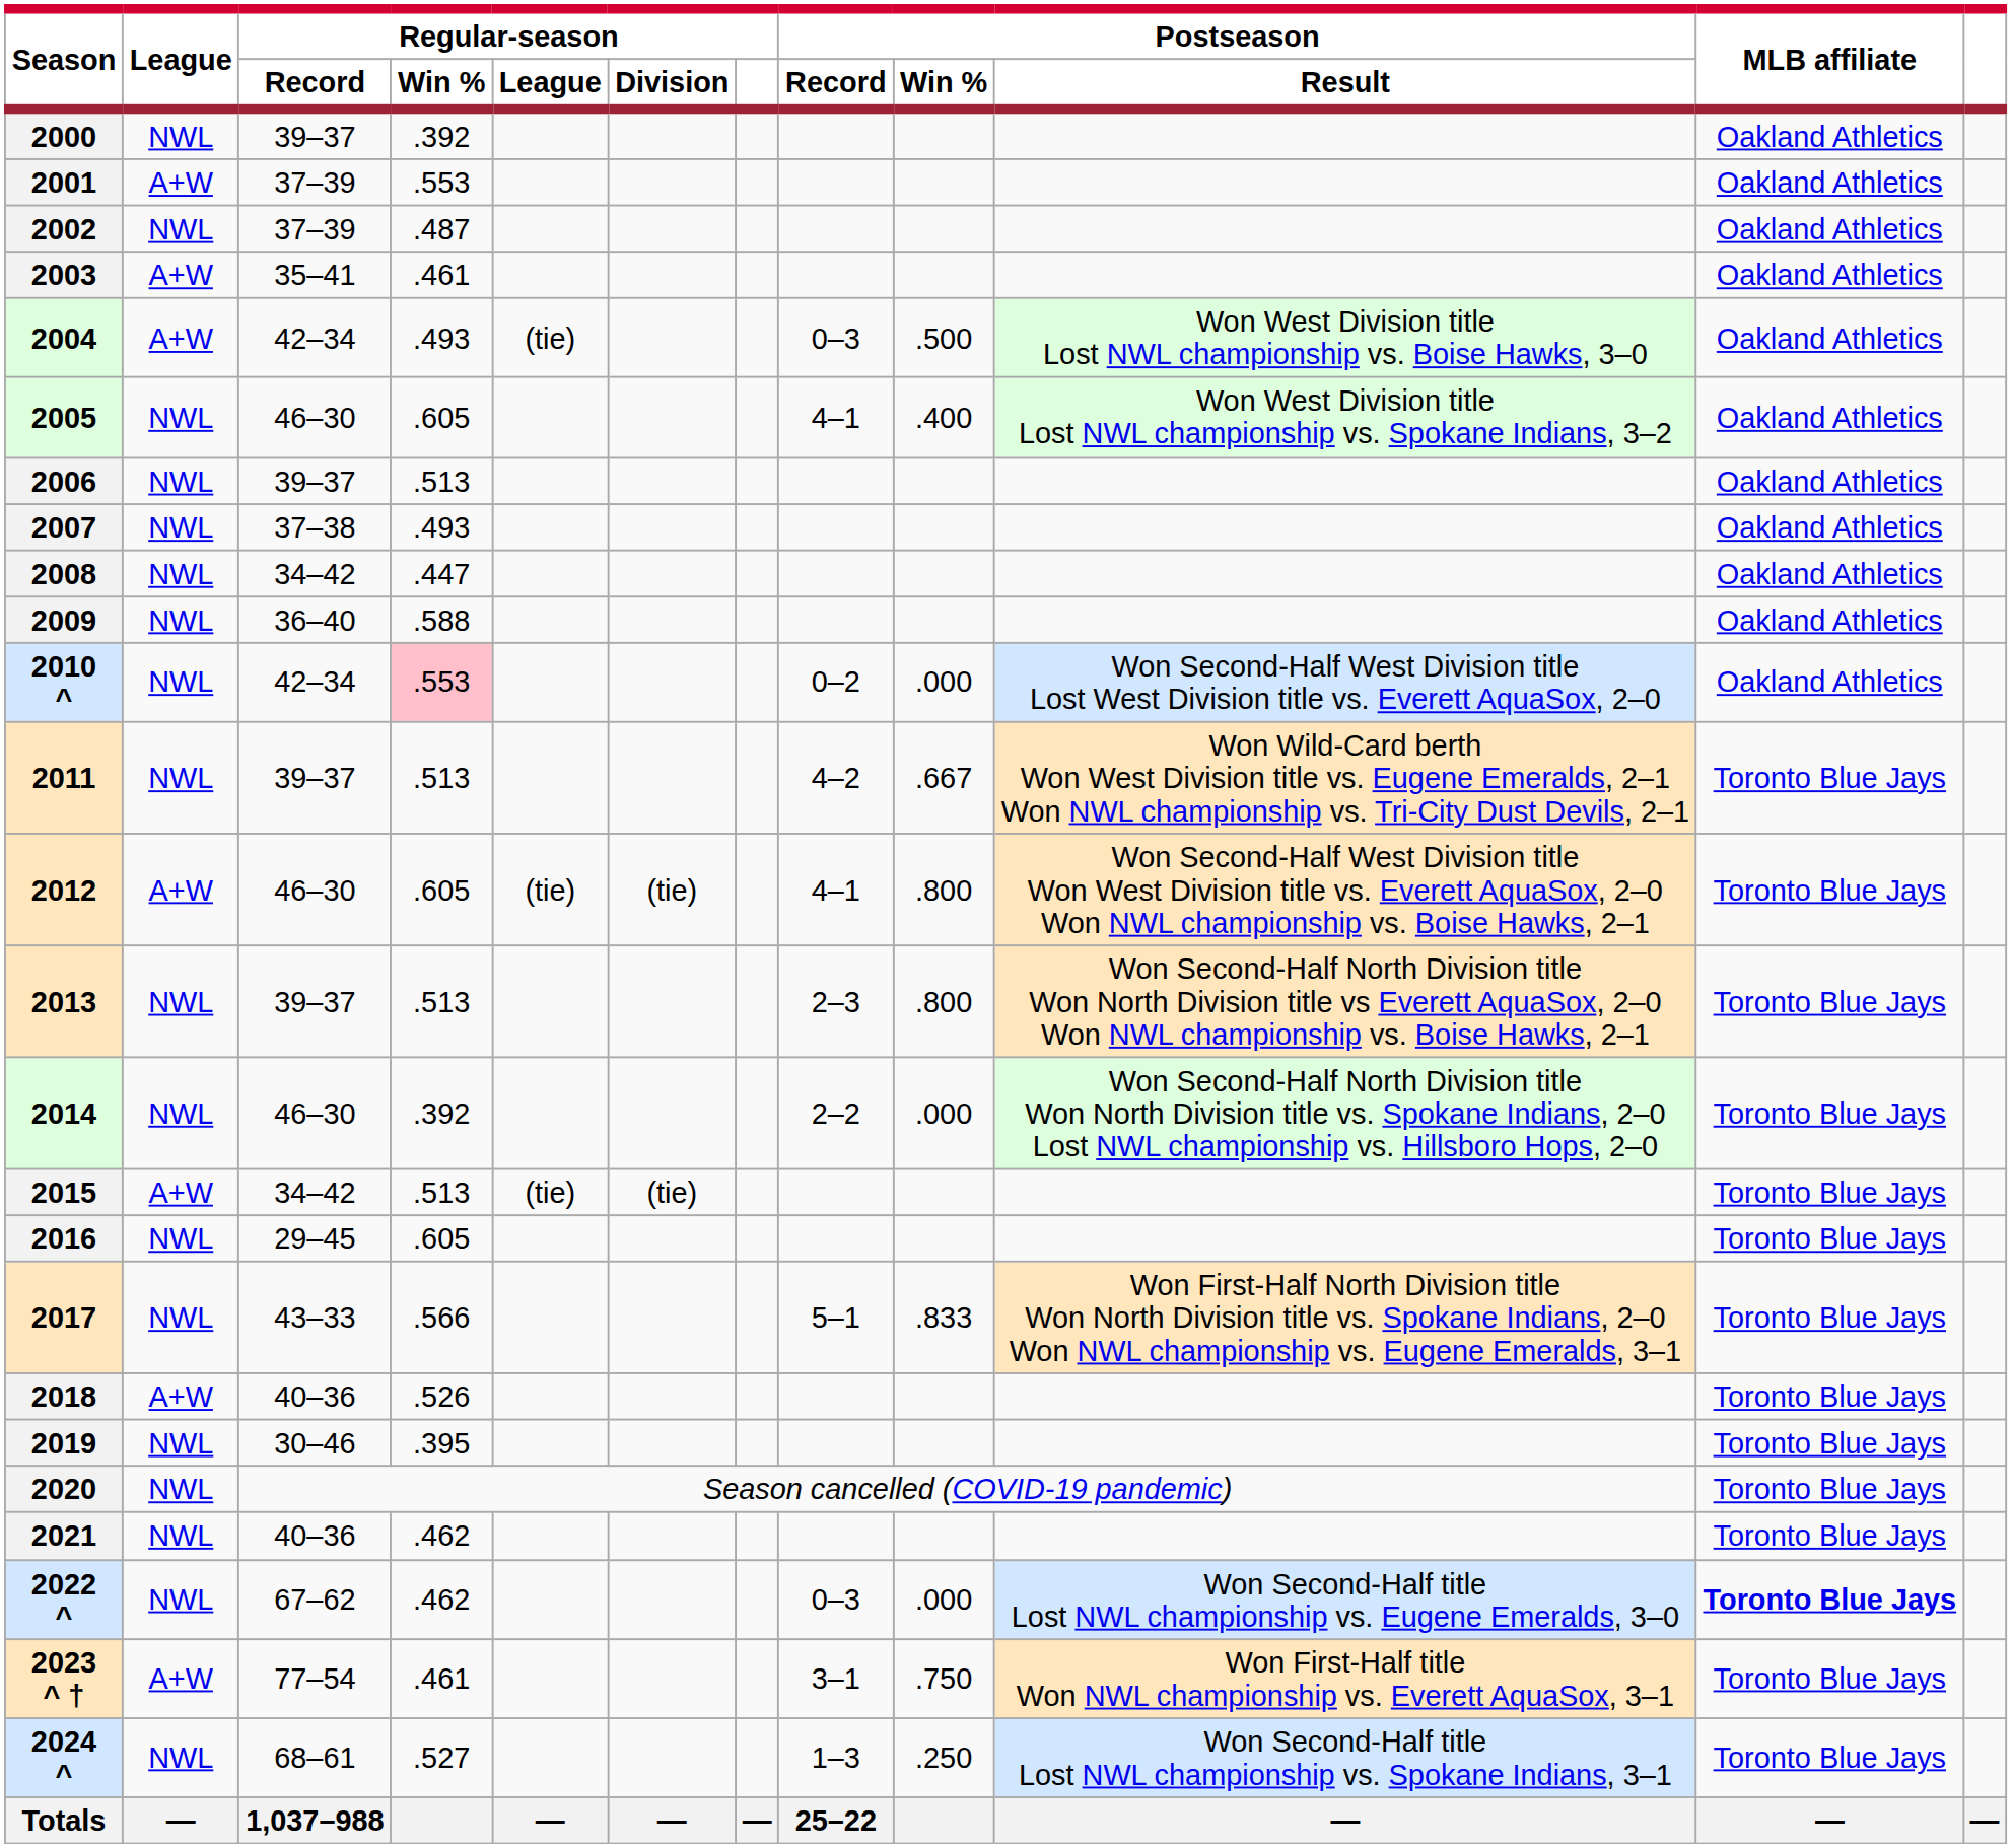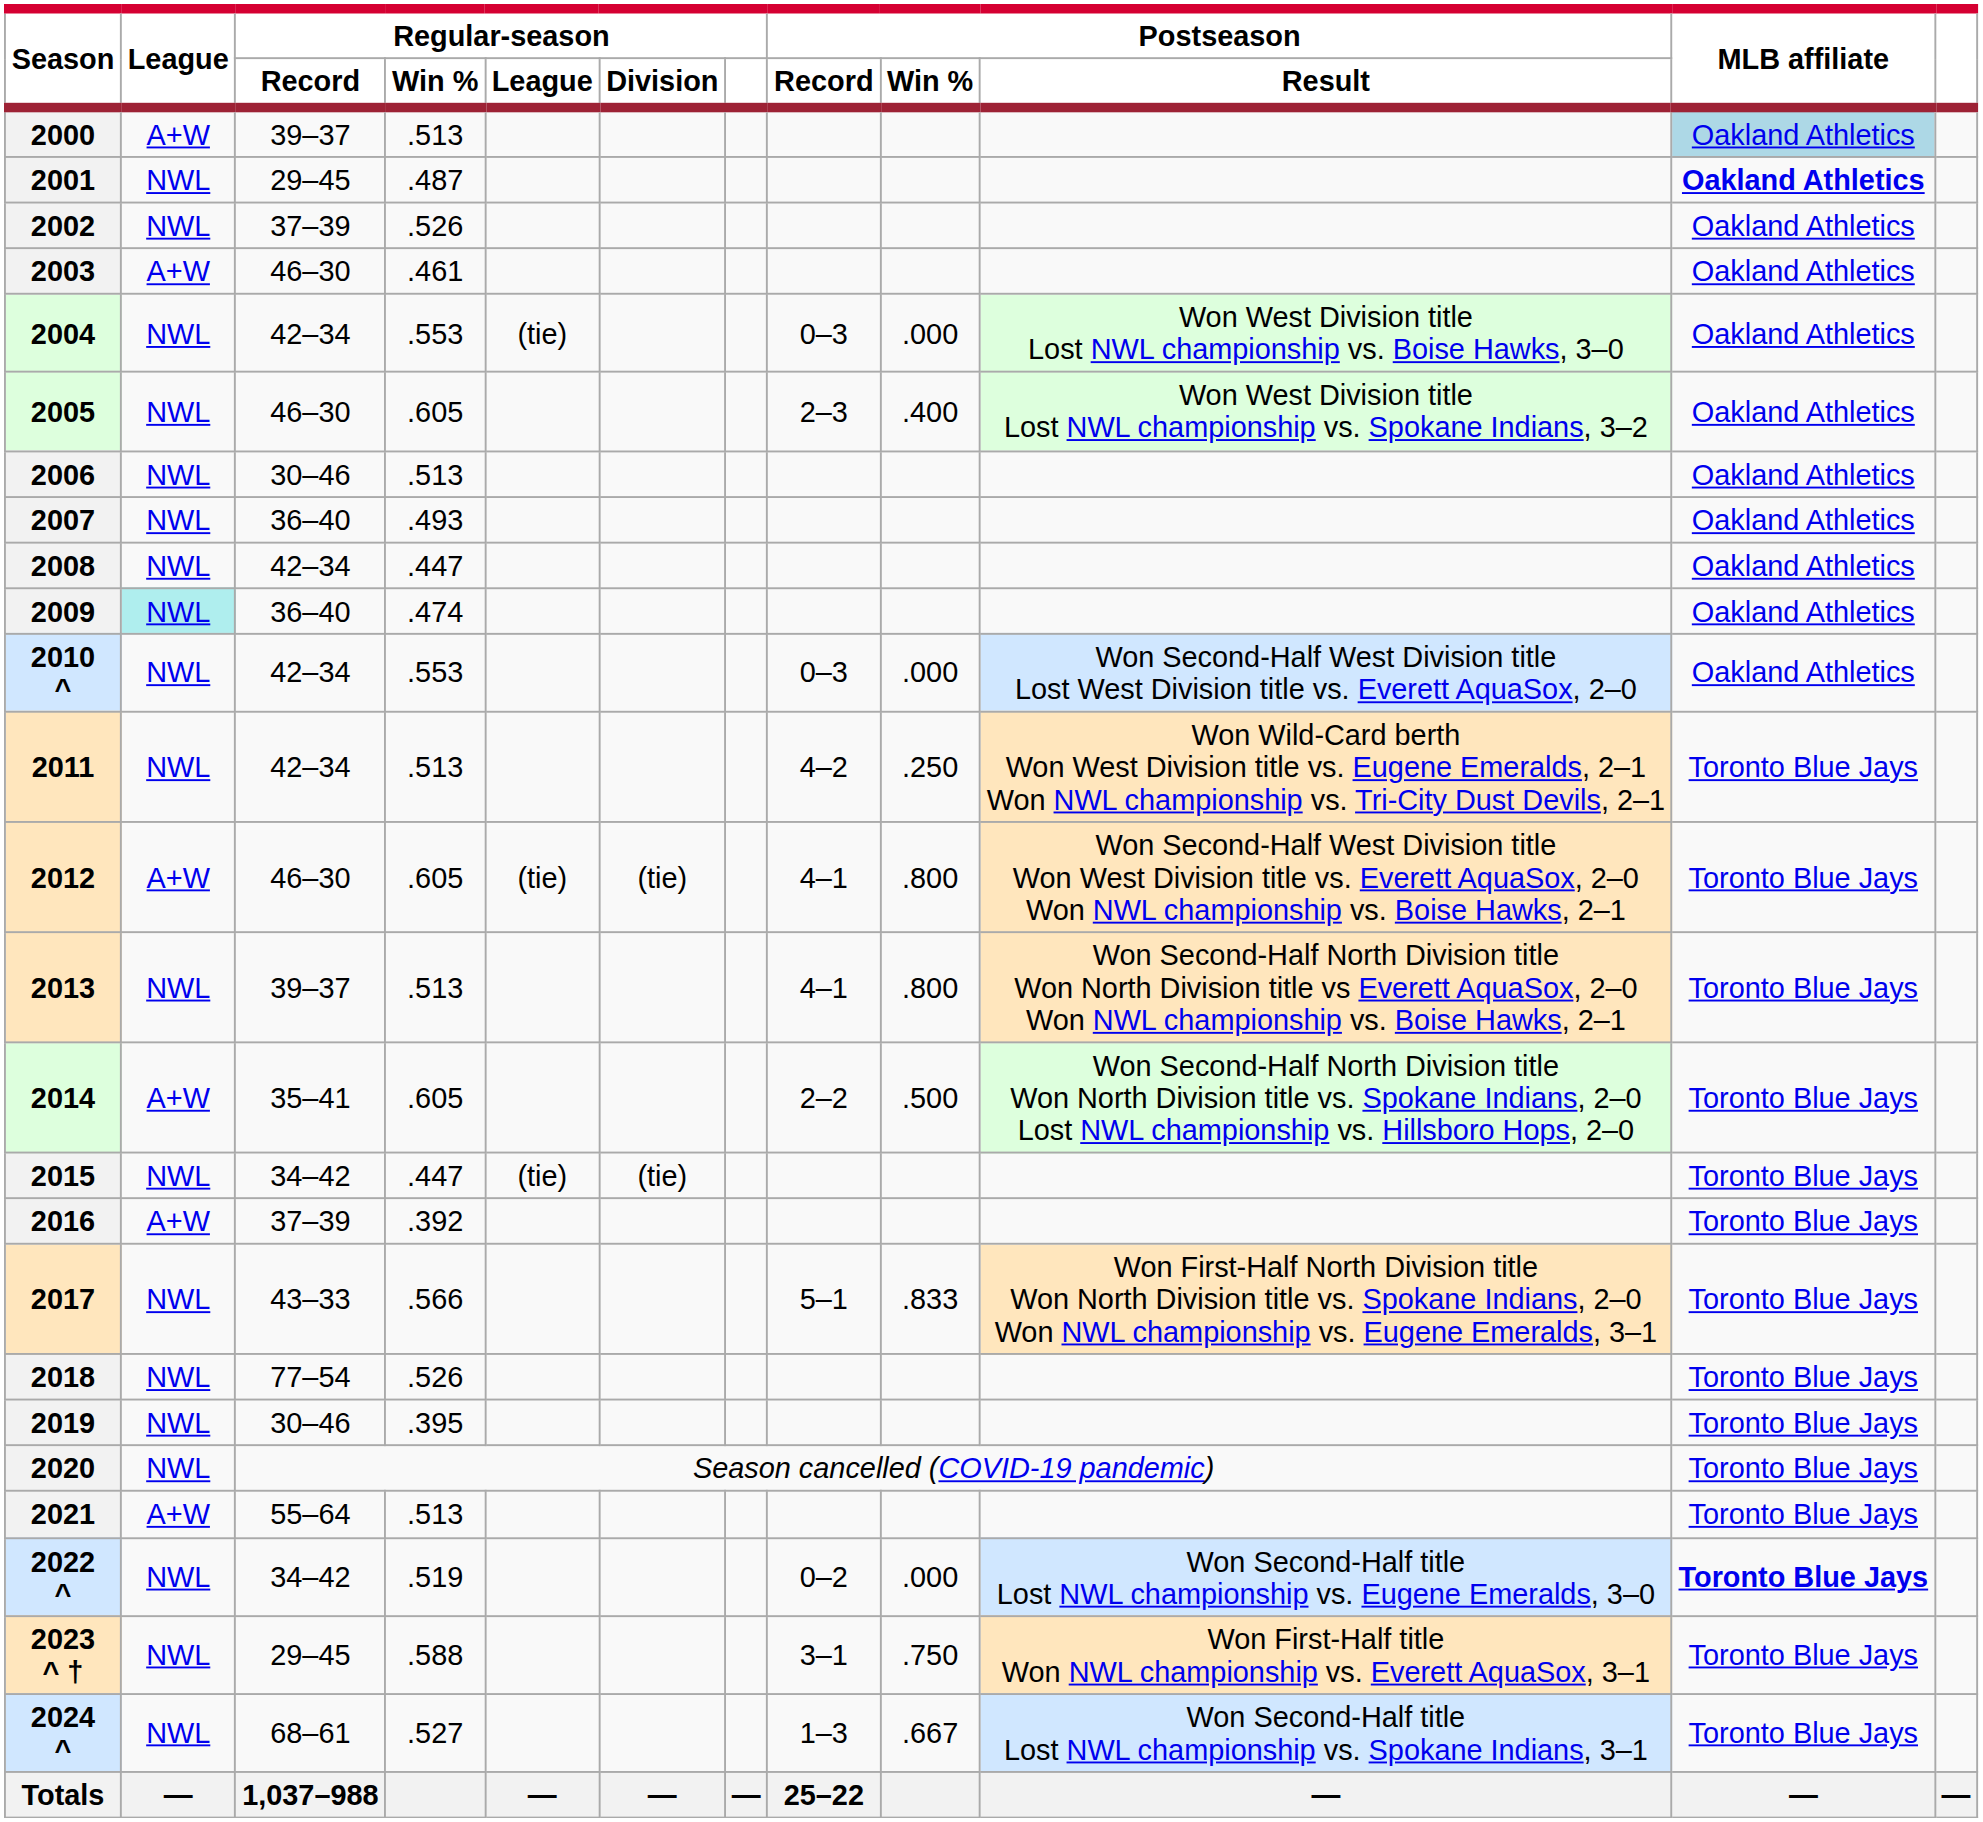2000 | League: NWL -> A+W
2000 | Regular-season / Win %: .392 -> .513
2000 | MLB affiliate: no background -> lightblue background
2001 | League: A+W -> NWL
2001 | Regular-season / Record: 37–39 -> 29–45
2001 | Regular-season / Win %: .553 -> .487
2001 | MLB affiliate: normal -> bold
2002 | Regular-season / Win %: .487 -> .526
2003 | Regular-season / Record: 35–41 -> 46–30
2004 | League: A+W -> NWL
2004 | Regular-season / Win %: .493 -> .553
2004 | Postseason / Win %: .500 -> .000
2005 | Postseason / Record: 4–1 -> 2–3
2006 | Regular-season / Record: 39–37 -> 30–46
2007 | Regular-season / Record: 37–38 -> 36–40
2008 | Regular-season / Record: 34–42 -> 42–34
2009 | League: no background -> paleturquoise background
2009 | Regular-season / Win %: .588 -> .474
2010 ^ | Regular-season / Win %: pink background -> no background
2010 ^ | Postseason / Record: 0–2 -> 0–3
2011 | Regular-season / Record: 39–37 -> 42–34
2011 | Postseason / Win %: .667 -> .250
2013 | Postseason / Record: 2–3 -> 4–1
2014 | League: NWL -> A+W
2014 | Regular-season / Record: 46–30 -> 35–41
2014 | Regular-season / Win %: .392 -> .605
2014 | Postseason / Win %: .000 -> .500
2015 | League: A+W -> NWL
2015 | Regular-season / Win %: .513 -> .447
2016 | League: NWL -> A+W
2016 | Regular-season / Record: 29–45 -> 37–39
2016 | Regular-season / Win %: .605 -> .392
2018 | League: A+W -> NWL
2018 | Regular-season / Record: 40–36 -> 77–54
2021 | League: NWL -> A+W
2021 | Regular-season / Record: 40–36 -> 55–64
2021 | Regular-season / Win %: .462 -> .513
2022 ^ | Regular-season / Record: 67–62 -> 34–42
2022 ^ | Regular-season / Win %: .462 -> .519
2022 ^ | Postseason / Record: 0–3 -> 0–2
2023 ^ † | League: A+W -> NWL
2023 ^ † | Regular-season / Record: 77–54 -> 29–45
2023 ^ † | Regular-season / Win %: .461 -> .588
2024 ^ | Postseason / Win %: .250 -> .667
